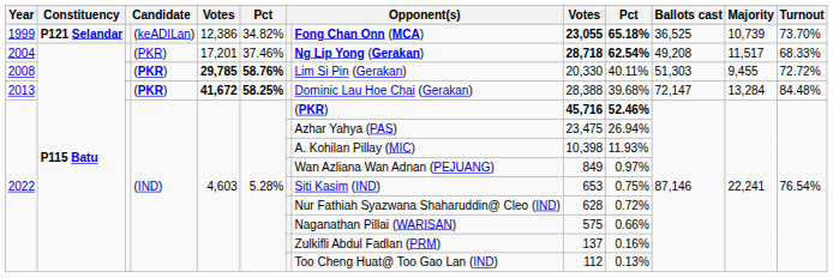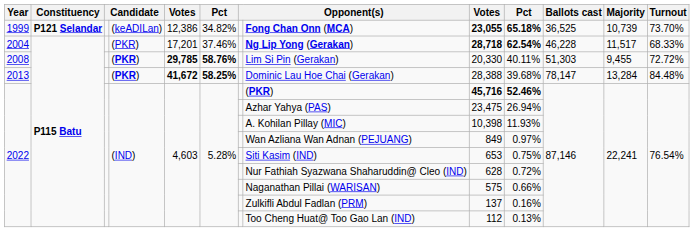2004 | Ballots cast: 49,208 -> 46,228
2013 | Ballots cast: 72,147 -> 78,147
